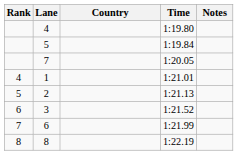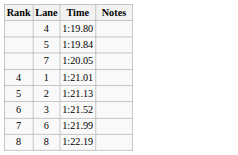- column: Country
